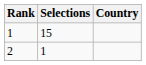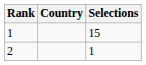columns swapped: Country <-> Selections
